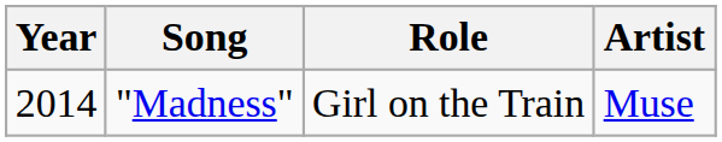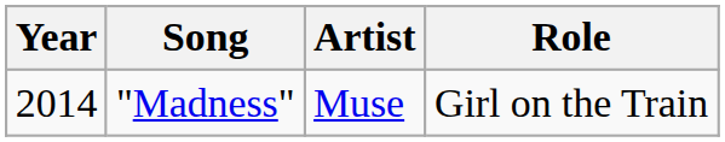columns swapped: Artist <-> Role
